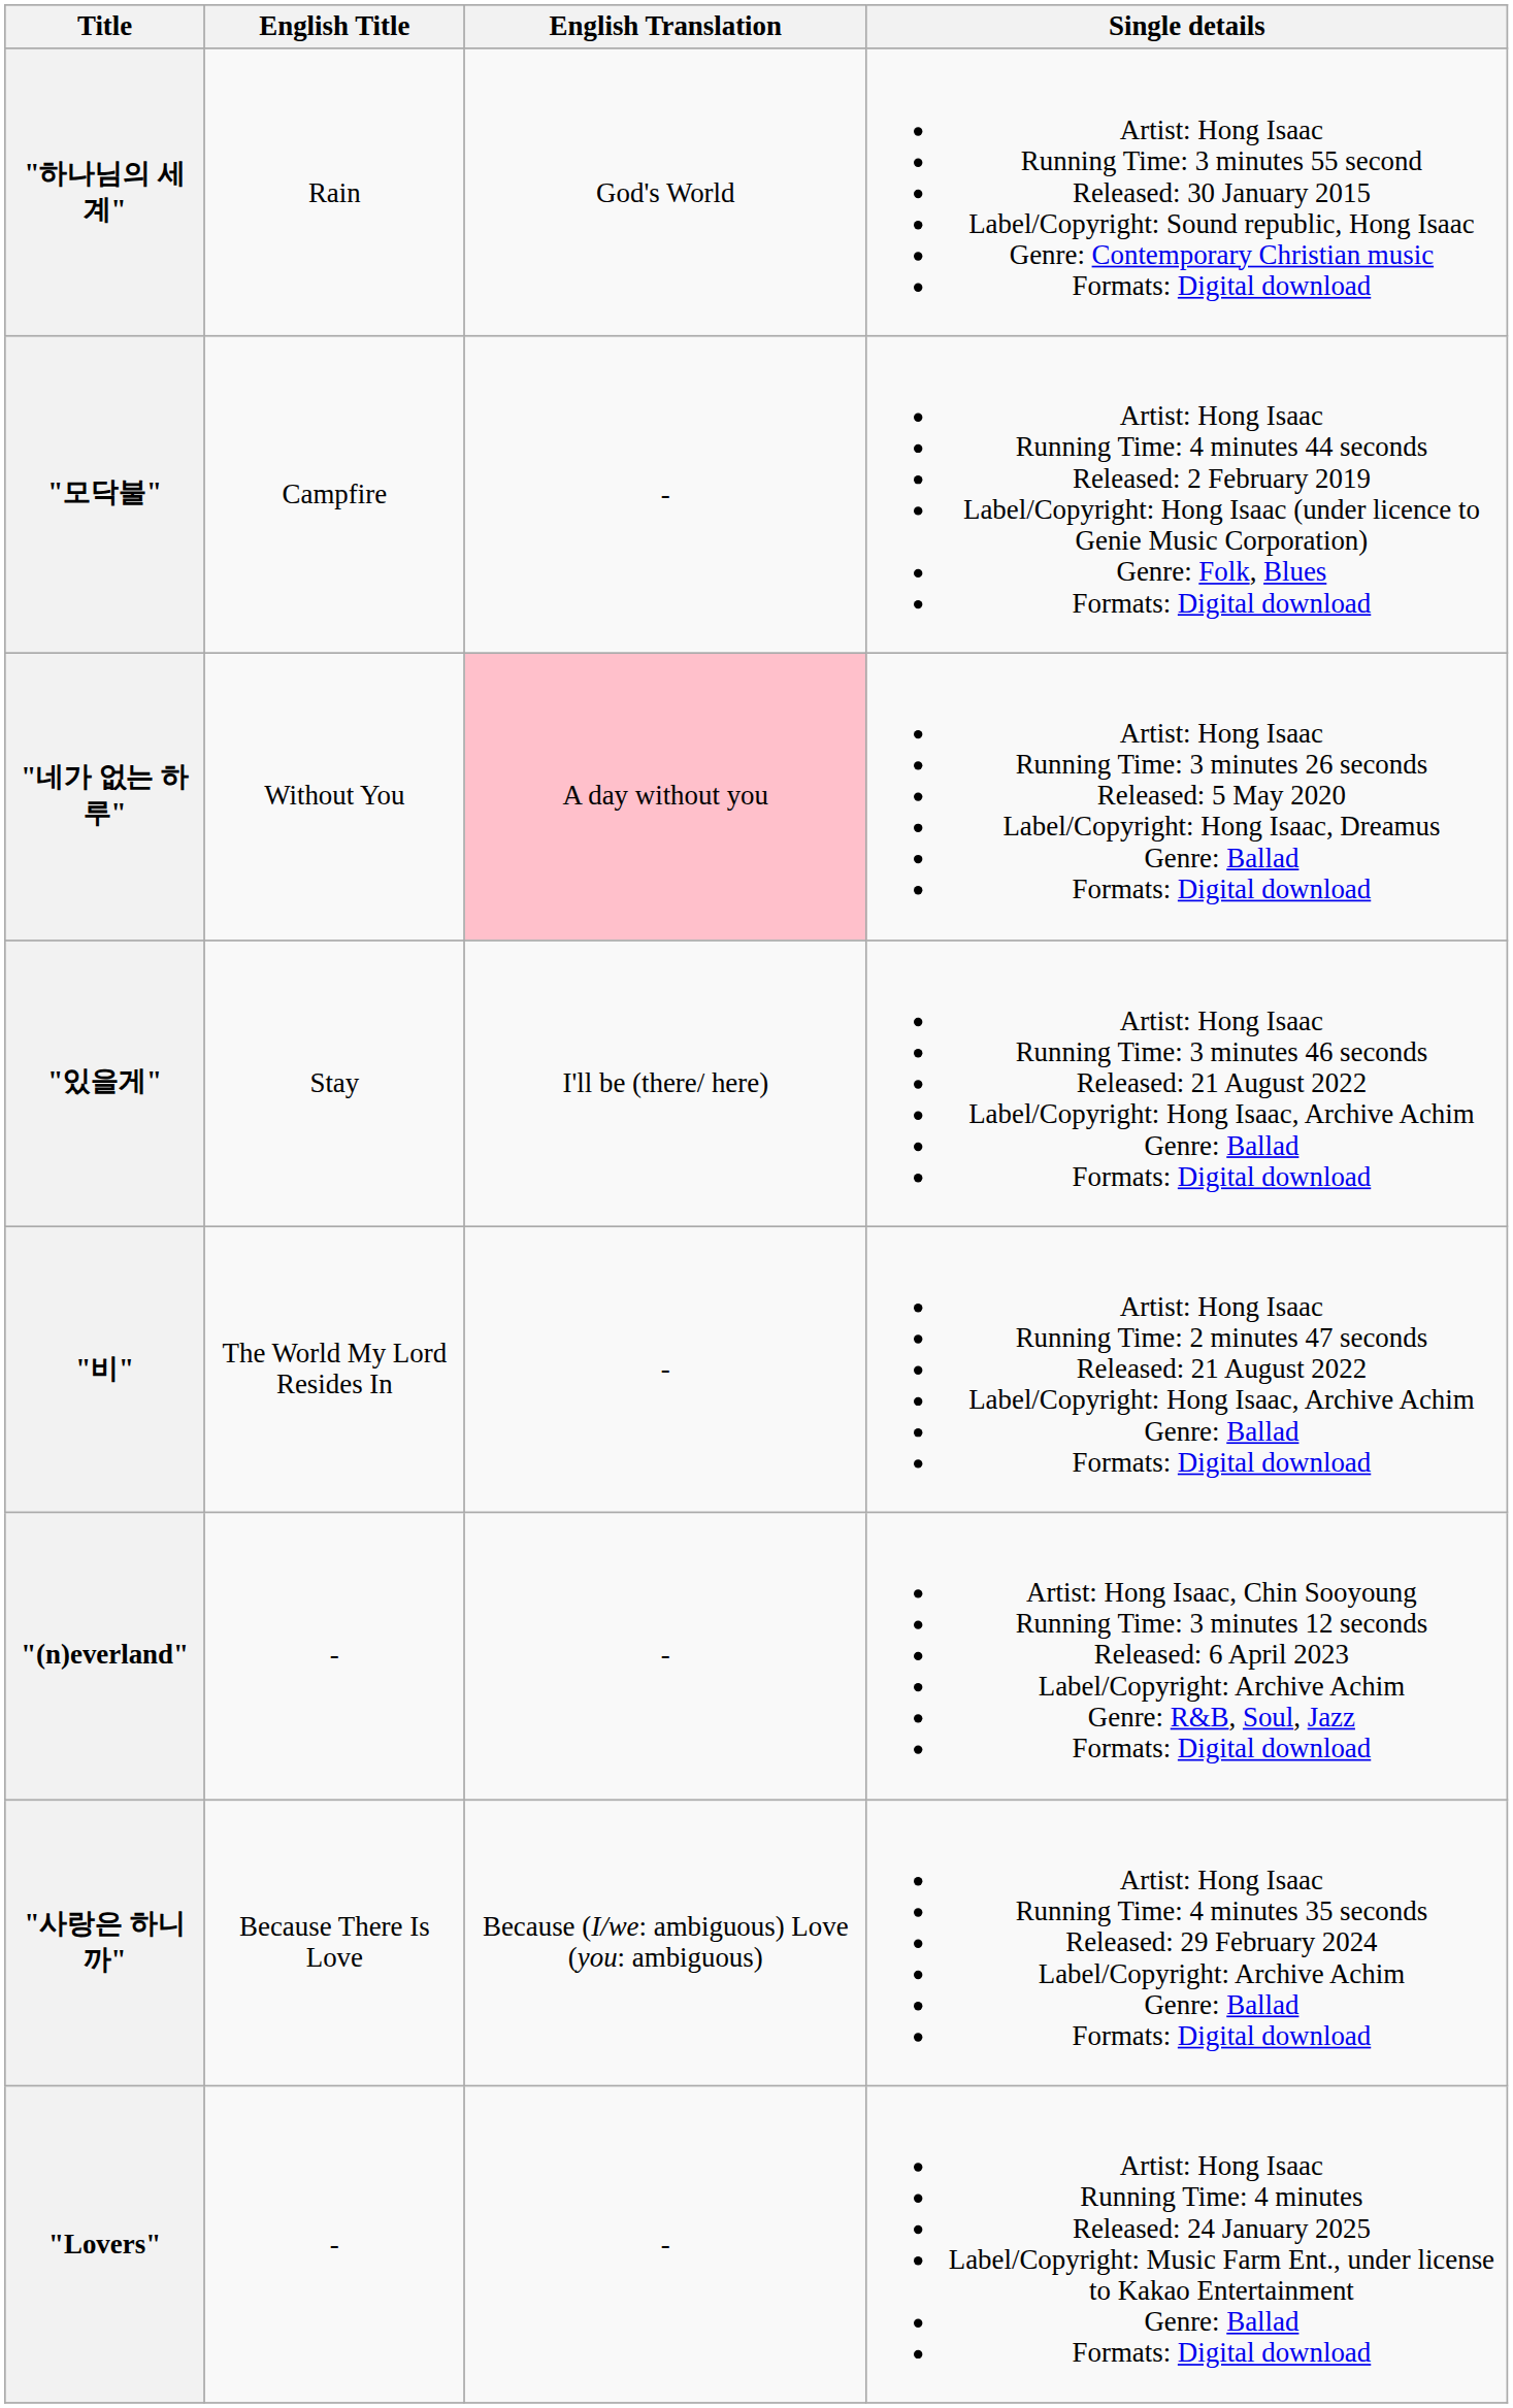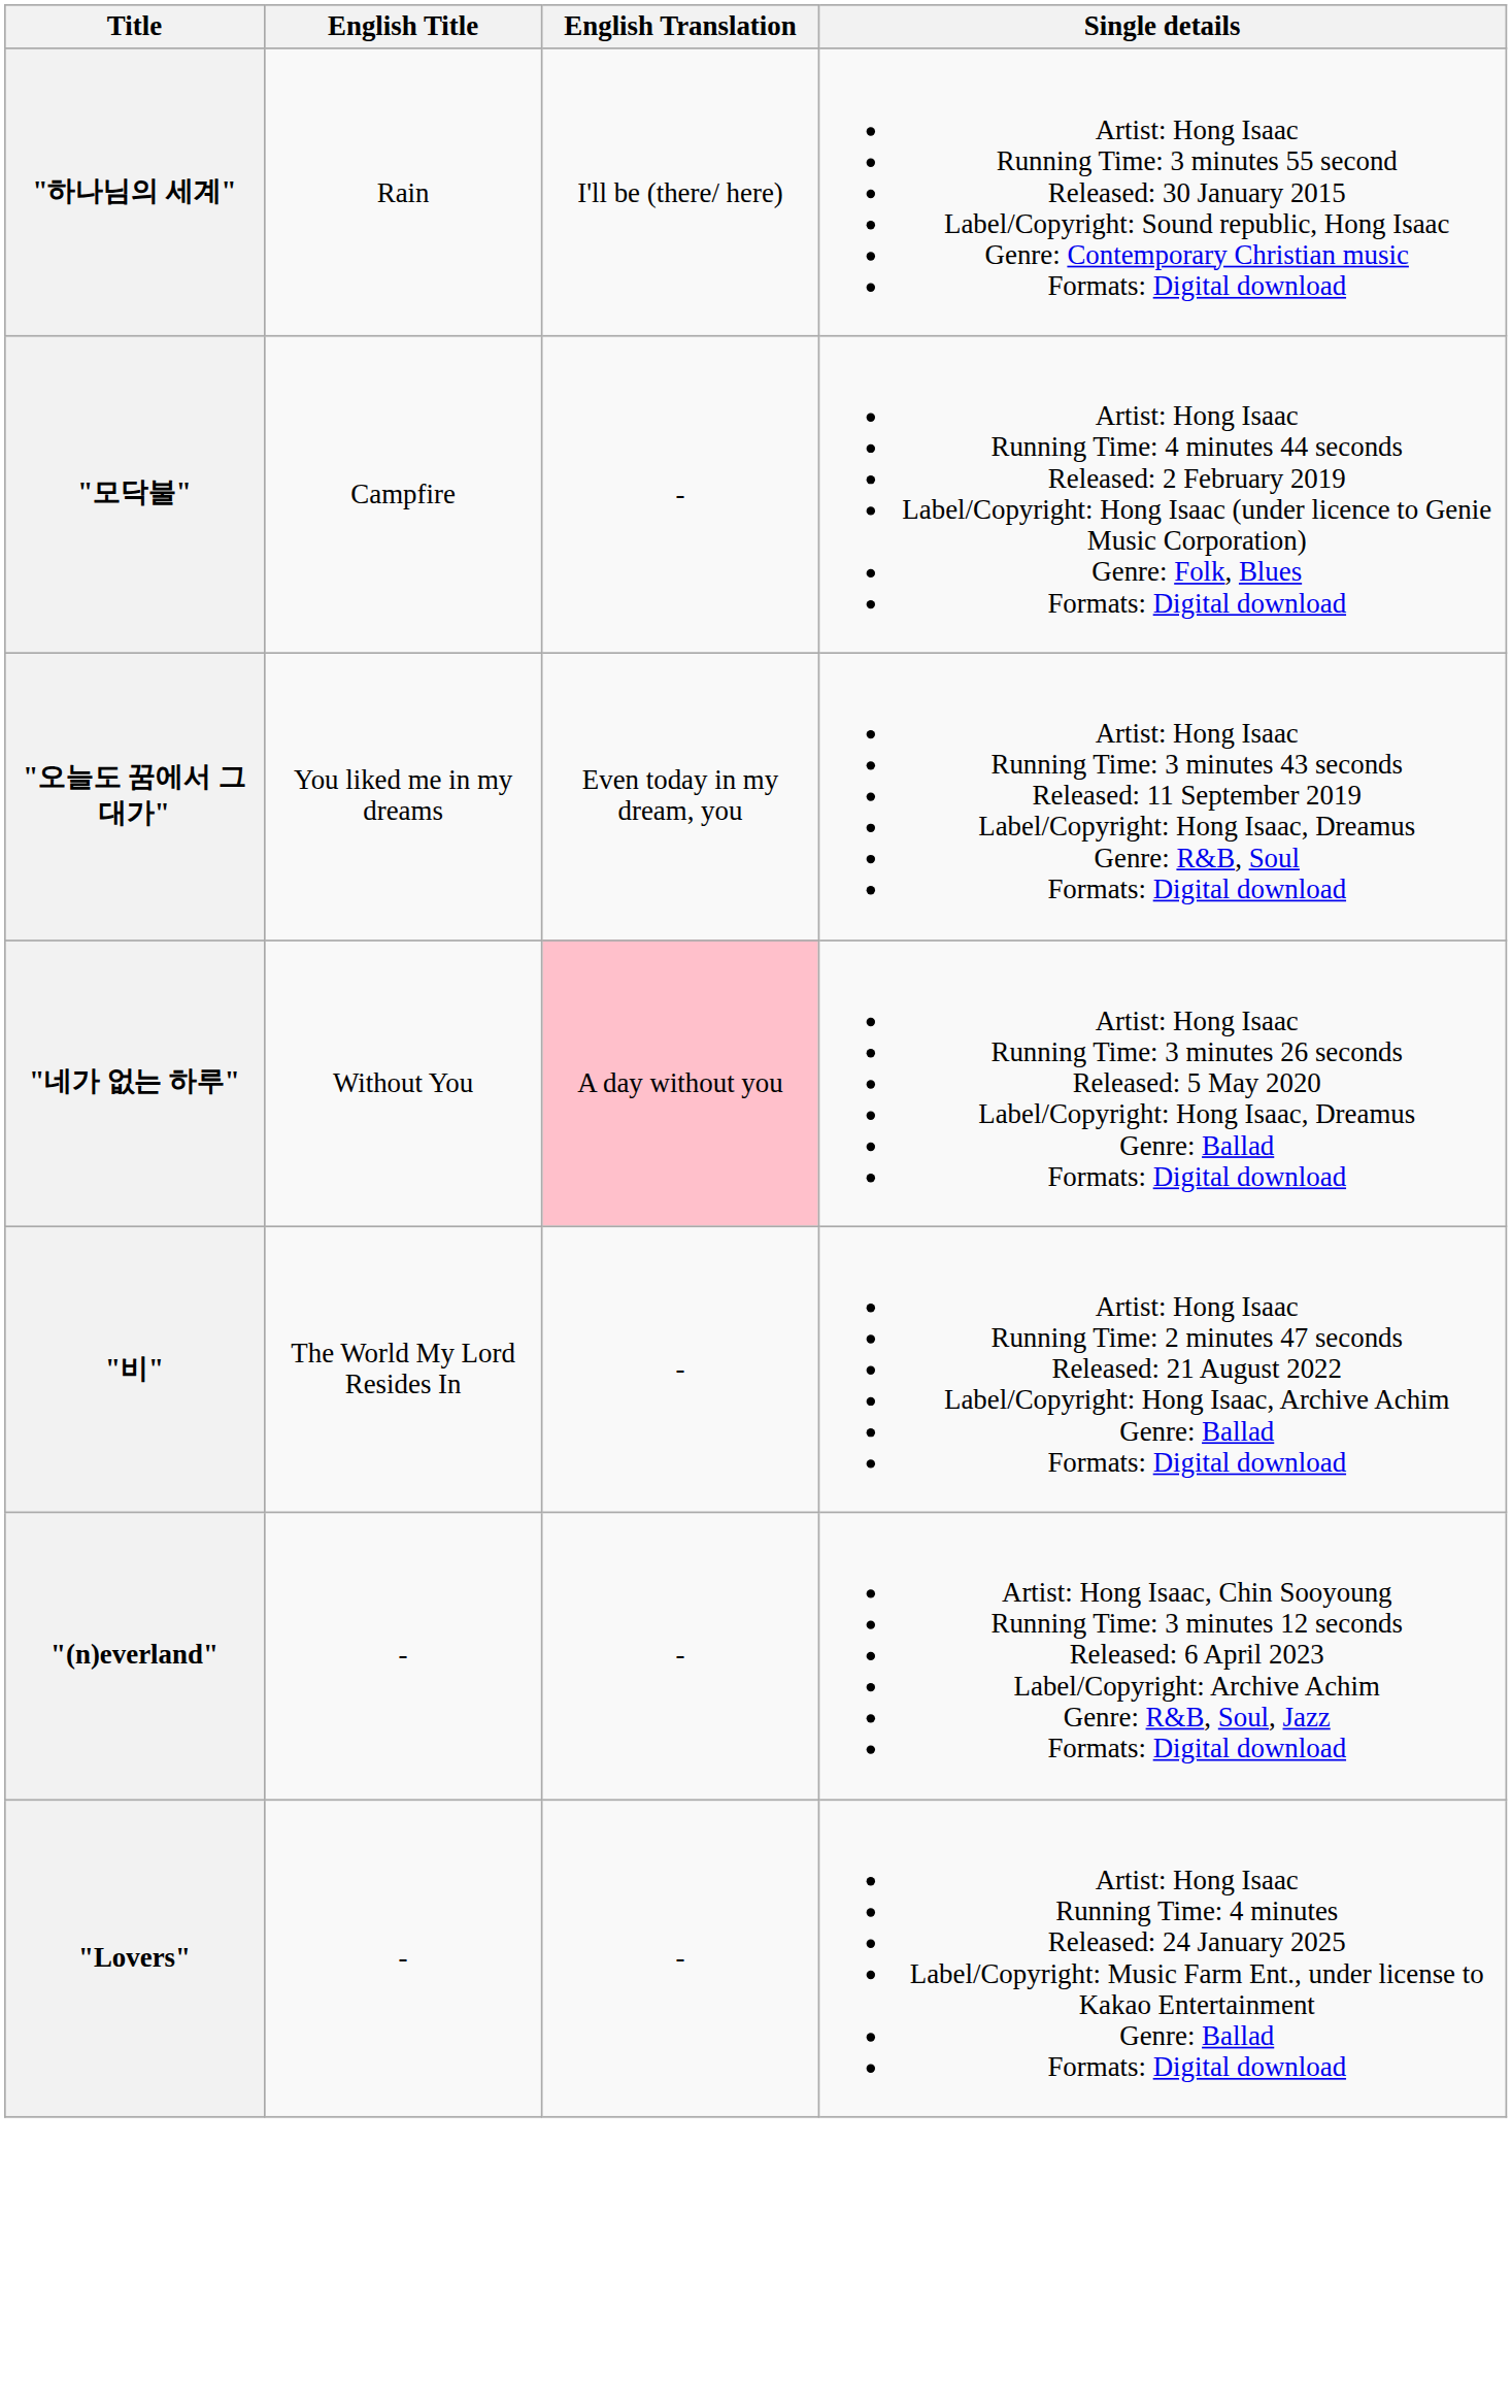"하나님의 세계" | English Translation: God's World -> I'll be (there/ here)
+ row: "오늘도 꿈에서 그대가" | You liked me in my dreams | Even today in my dream, you | Artist: Hong Isaac Running Time: 3 minutes 43 seconds Released: 11 September 2019 Label/Copyright: Hong Isaac, Dreamus Genre: R&B, Soul Formats: Digital download
- row: "있을게" | Stay | I'll be (there/ here) | Artist: Hong Isaac Running Time: 3 minutes 46 seconds Released: 21 August 2022 Label/Copyright: Hong Isaac, Archive Achim Genre: Ballad Formats: Digital download
- row: "사랑은 하니까" | Because There Is Love | Because (I/we: ambiguous) Love (you: ambiguous) | Artist: Hong Isaac Running Time: 4 minutes 35 seconds Released: 29 February 2024 Label/Copyright: Archive Achim Genre: Ballad Formats: Digital download
